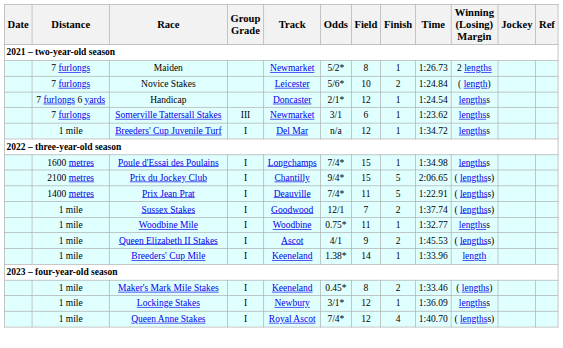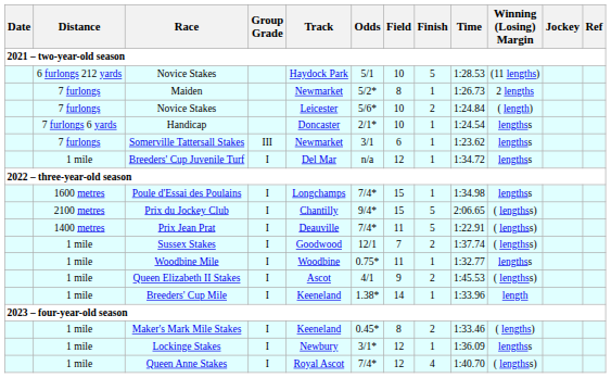+ row: 6 furlongs 212 yards | Novice Stakes | Haydock Park | 5/1 | 10 | 5 | 1:28.53 | (11 lengths)
Handicap | Field: 12 -> 10
